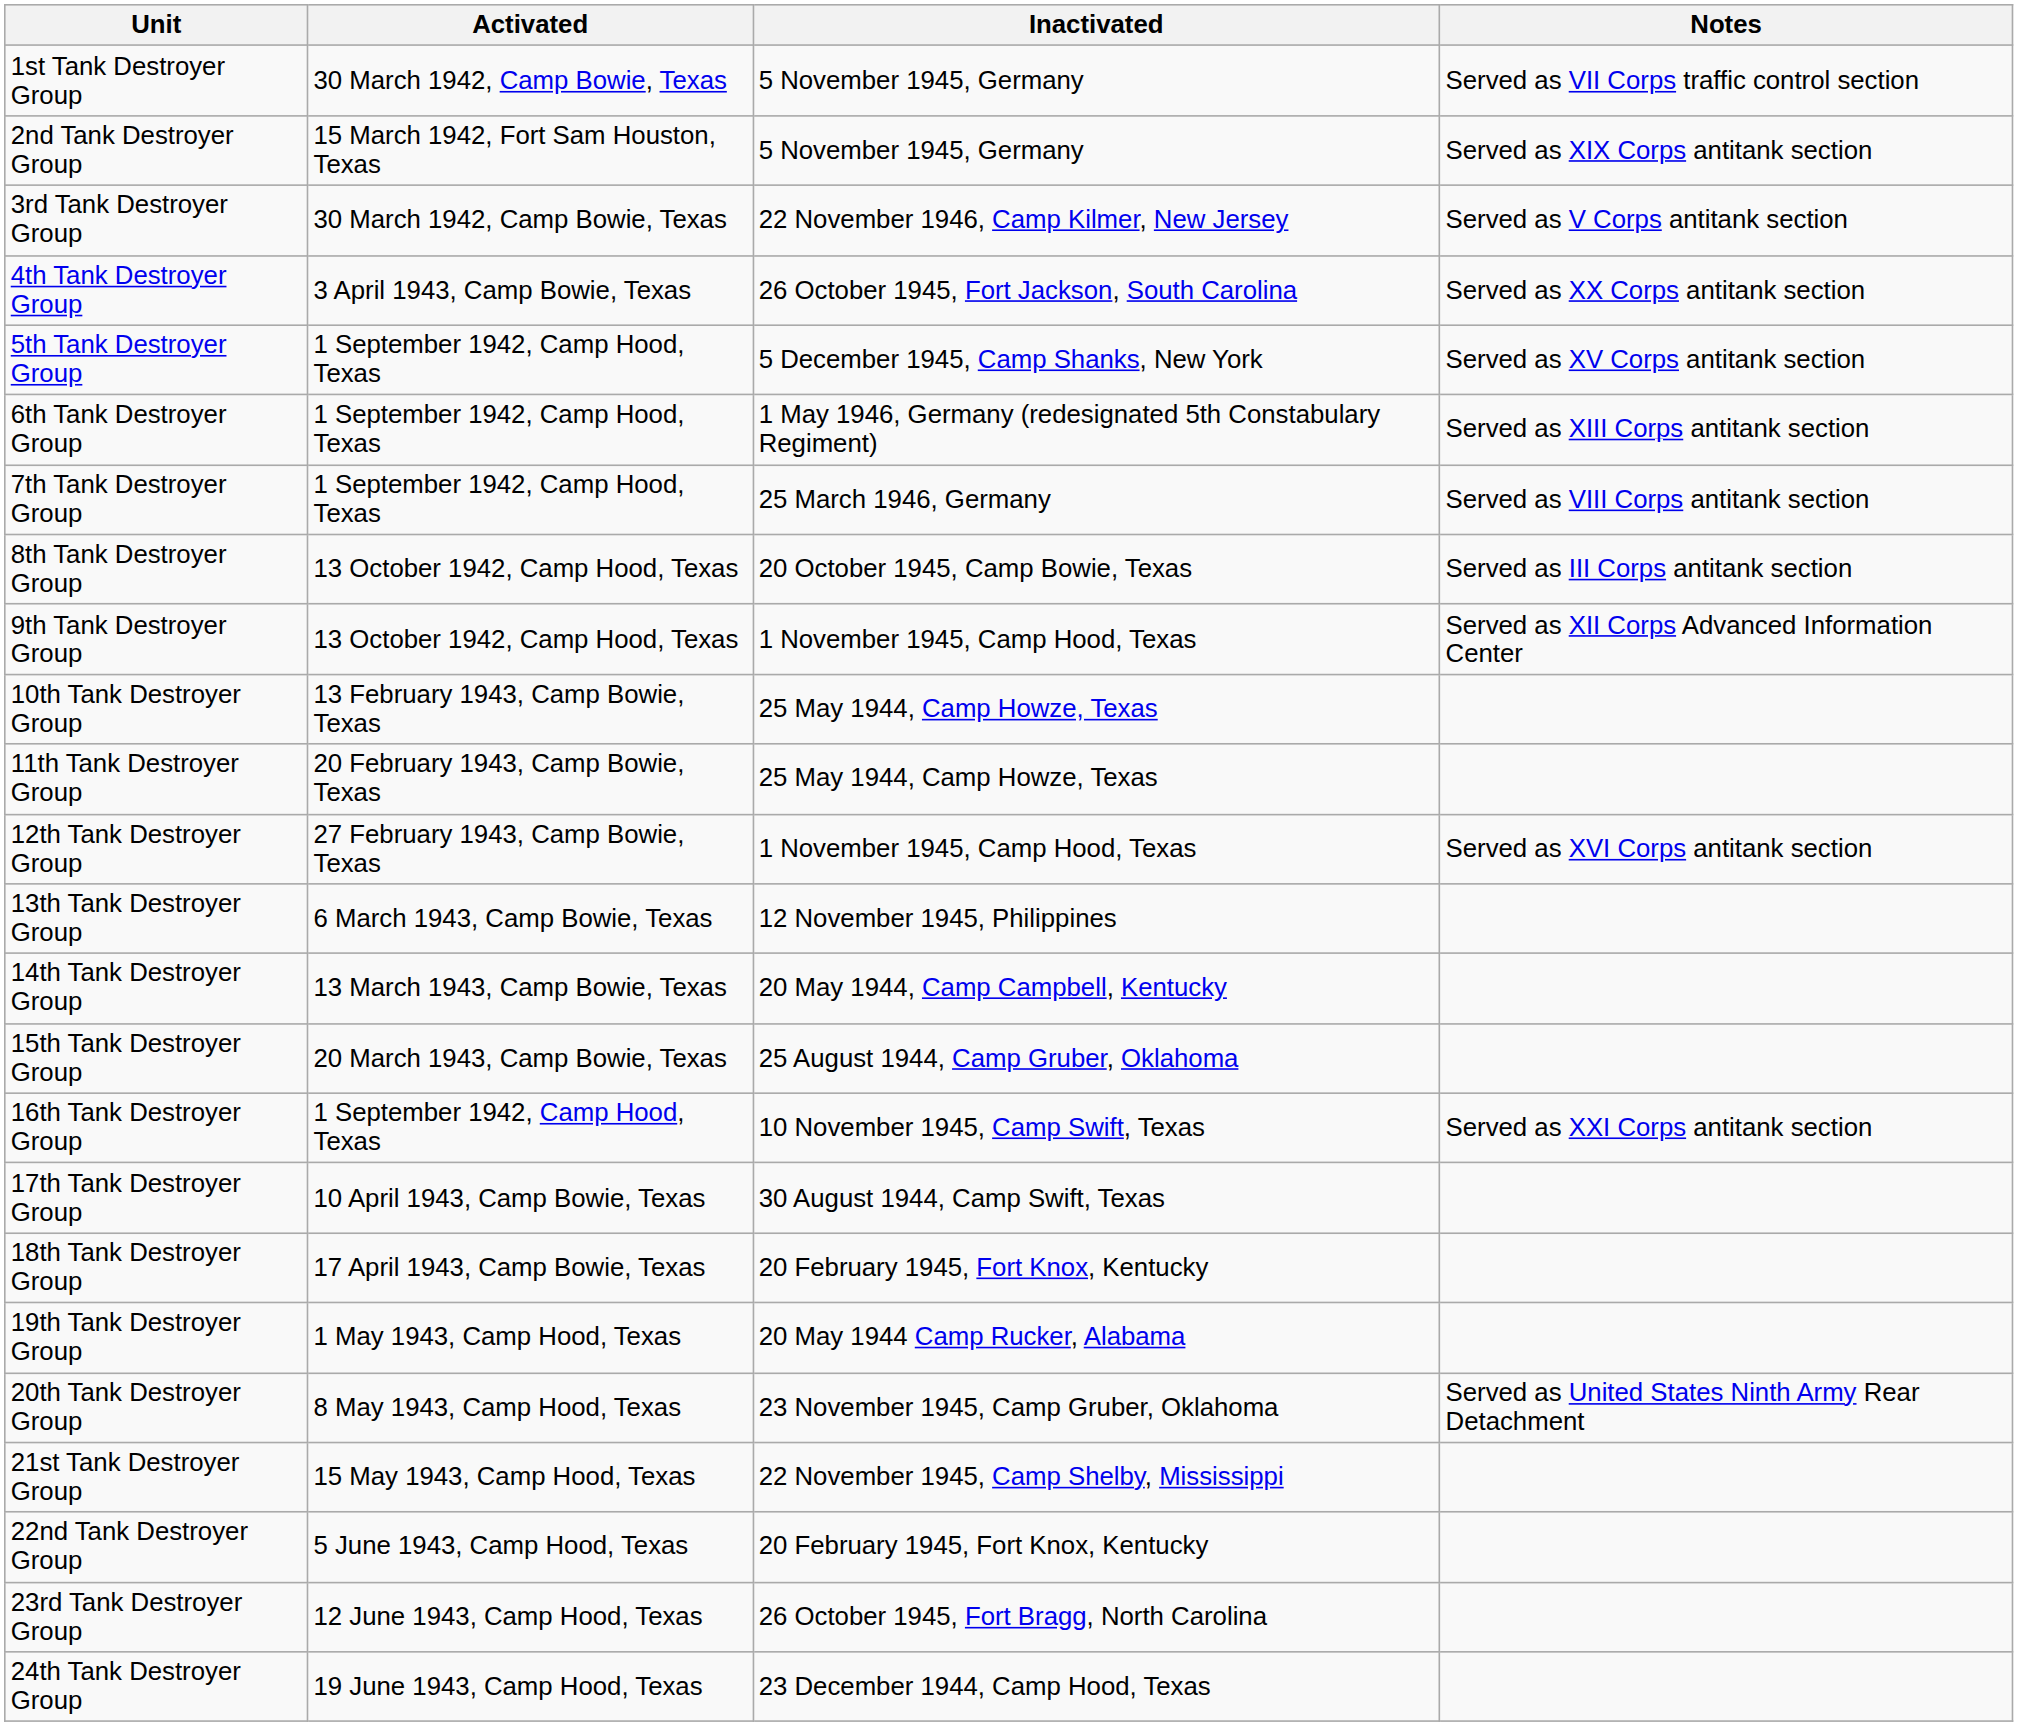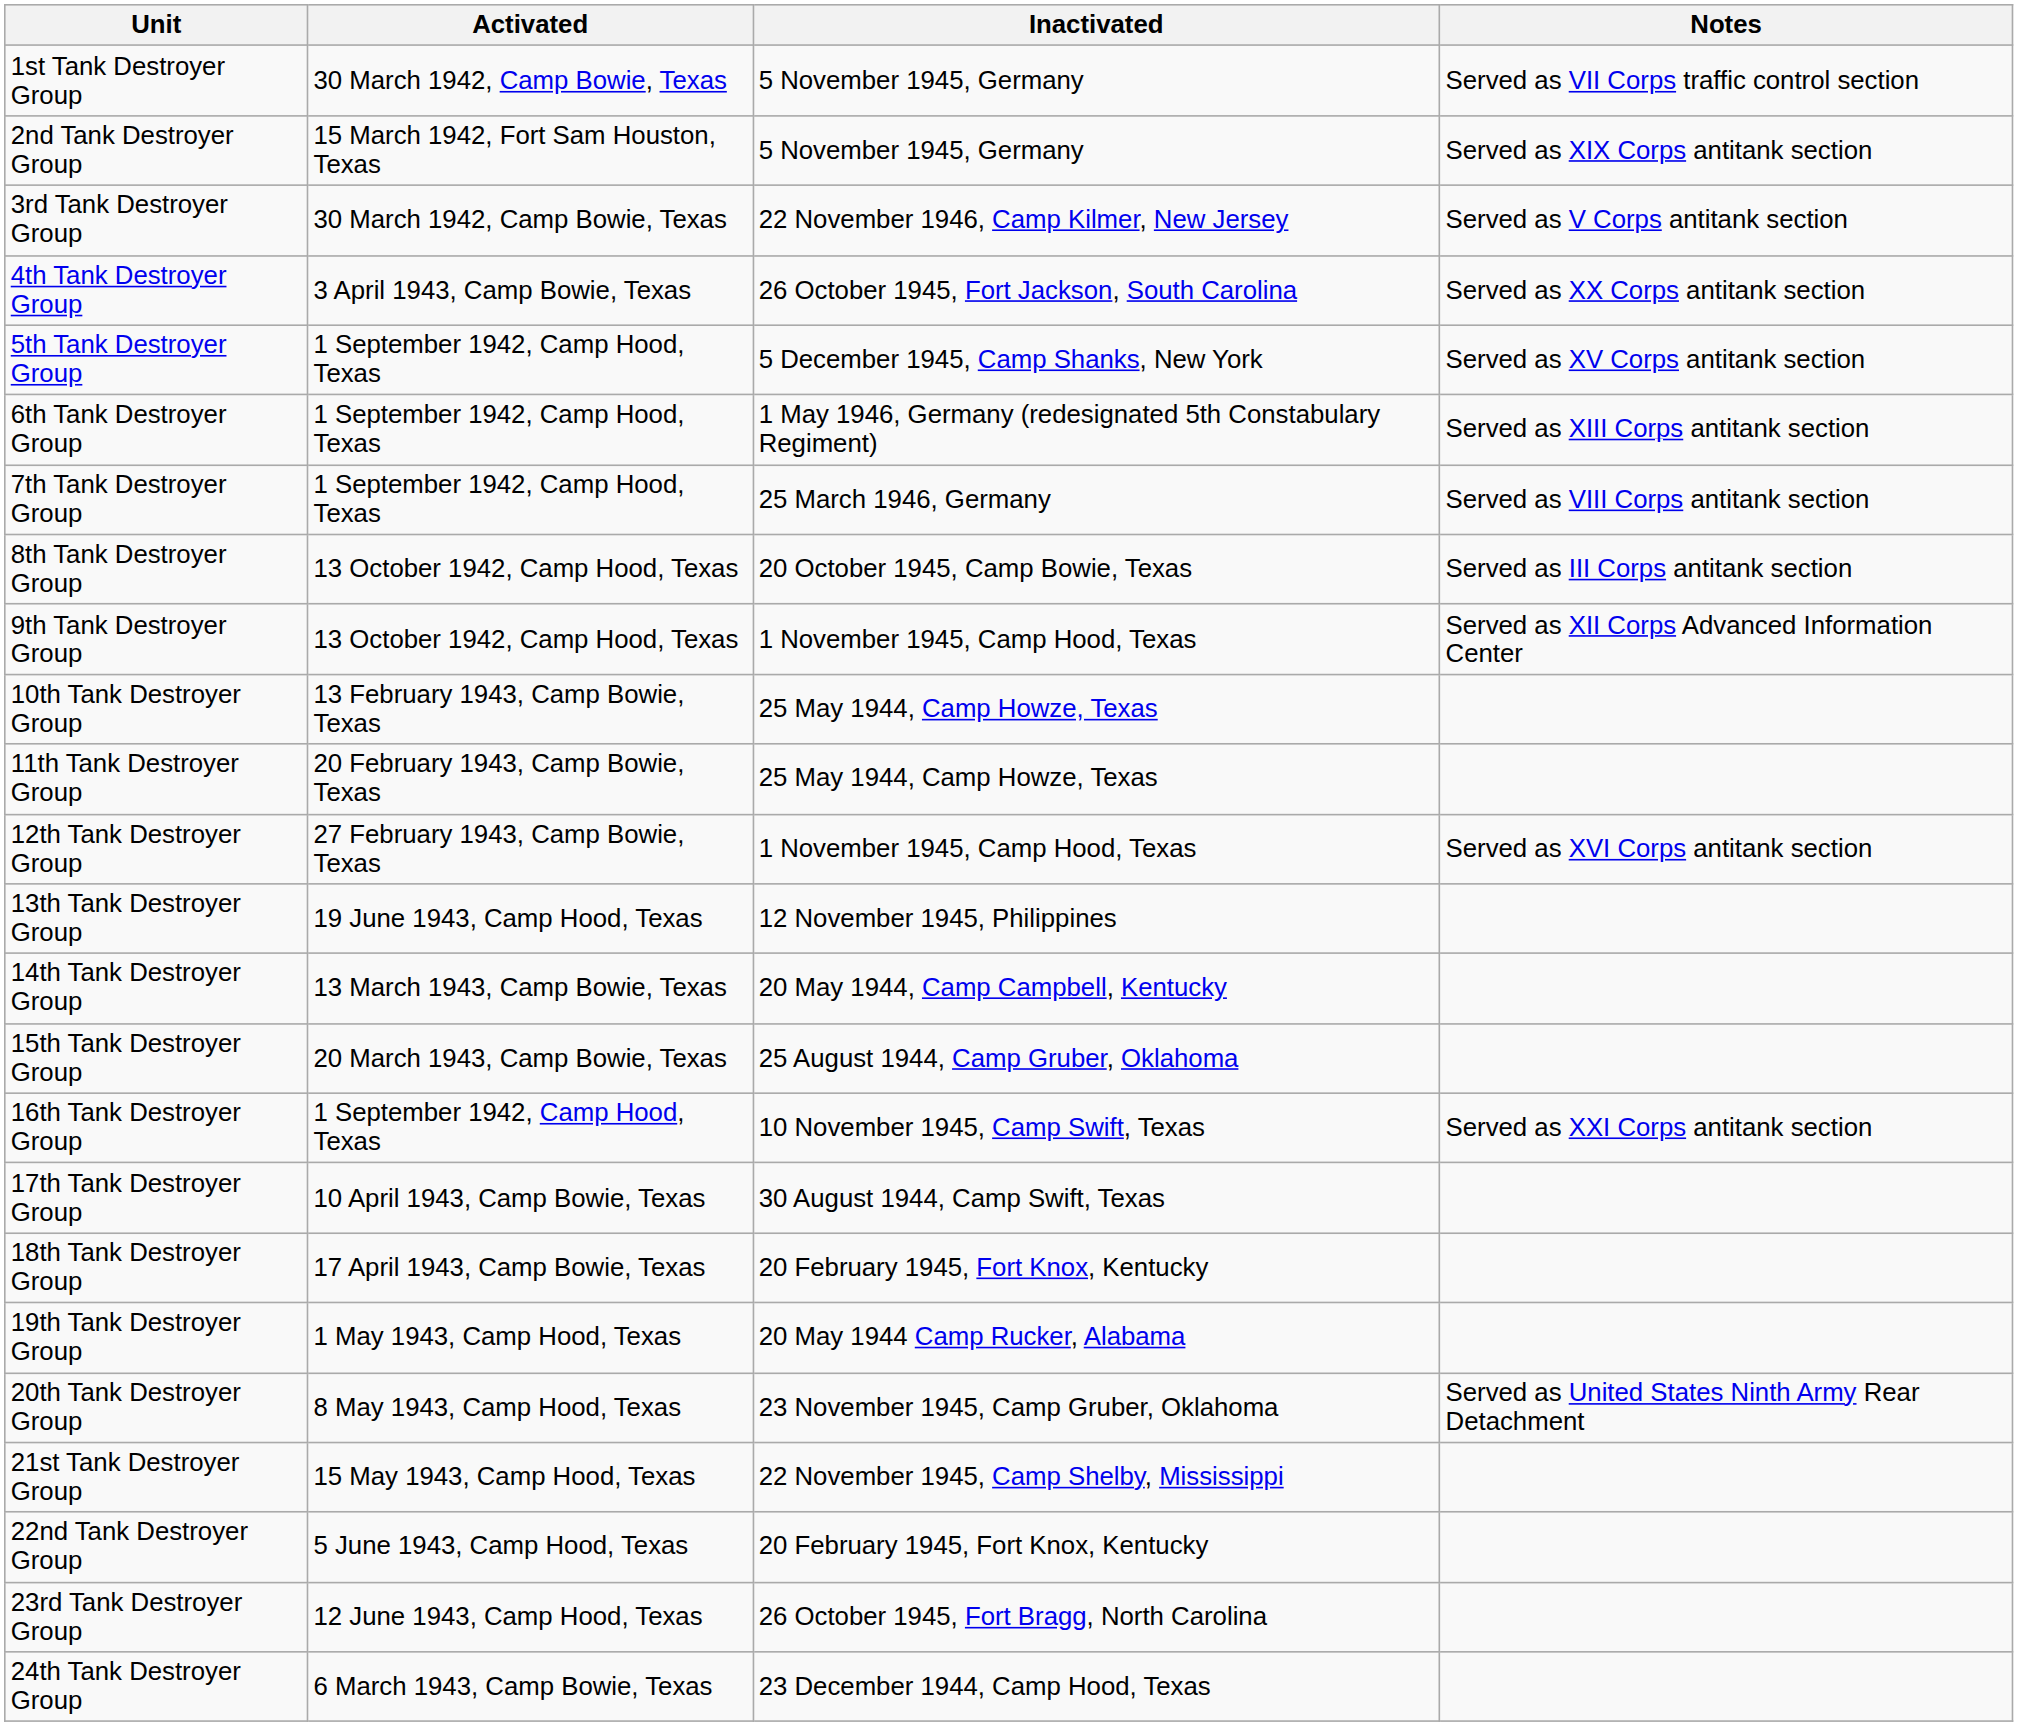13th Tank Destroyer Group | Activated: 6 March 1943, Camp Bowie, Texas -> 19 June 1943, Camp Hood, Texas
24th Tank Destroyer Group | Activated: 19 June 1943, Camp Hood, Texas -> 6 March 1943, Camp Bowie, Texas
